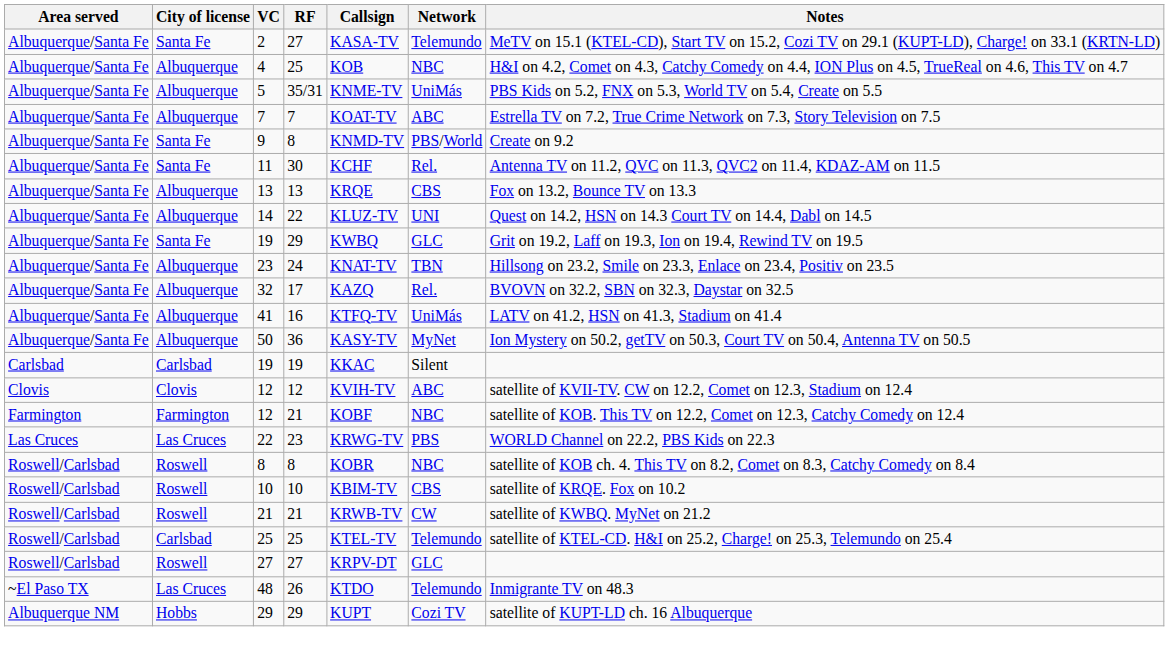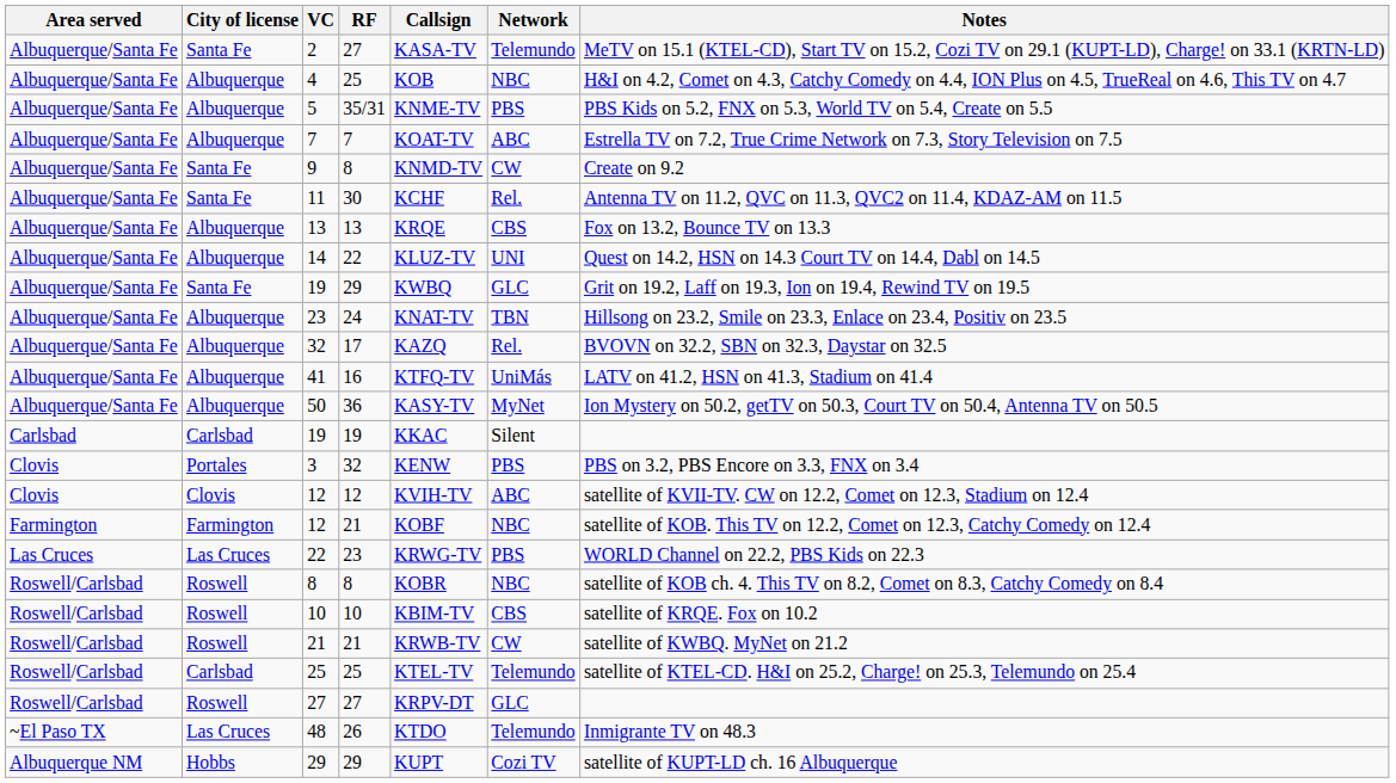5 | Network: UniMás -> PBS
9 | Network: PBS/World -> CW
+ row: Clovis | Portales | 3 | 32 | KENW | PBS | PBS on 3.2, PBS Encore on 3.3, FNX on 3.4
